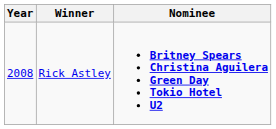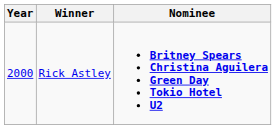Rick Astley | Year: 2008 -> 2000
